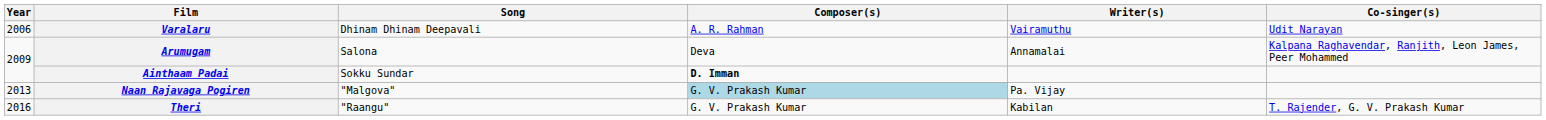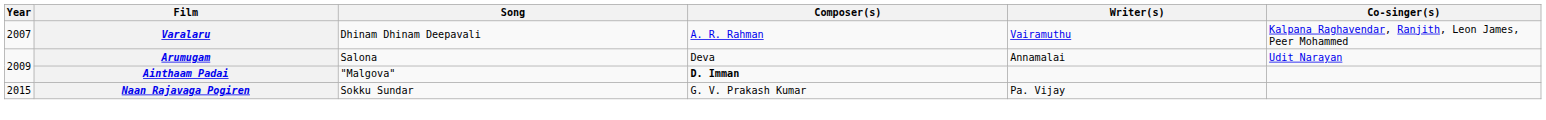Varalaru | Year: 2006 -> 2007
Varalaru | Co-singer(s): Udit Narayan -> Kalpana Raghavendar, Ranjith, Leon James, Peer Mohammed
Arumugam | Co-singer(s): Kalpana Raghavendar, Ranjith, Leon James, Peer Mohammed -> Udit Narayan
Ainthaam Padai | Song: Sokku Sundar -> "Malgova"
Naan Rajavaga Pogiren | Year: 2013 -> 2015
Naan Rajavaga Pogiren | Song: "Malgova" -> Sokku Sundar
Naan Rajavaga Pogiren | Composer(s): lightblue background -> no background
- row: 2016 | Theri | "Raangu" | G. V. Prakash Kumar | Kabilan | T. Rajender, G. V. Prakash Kumar
